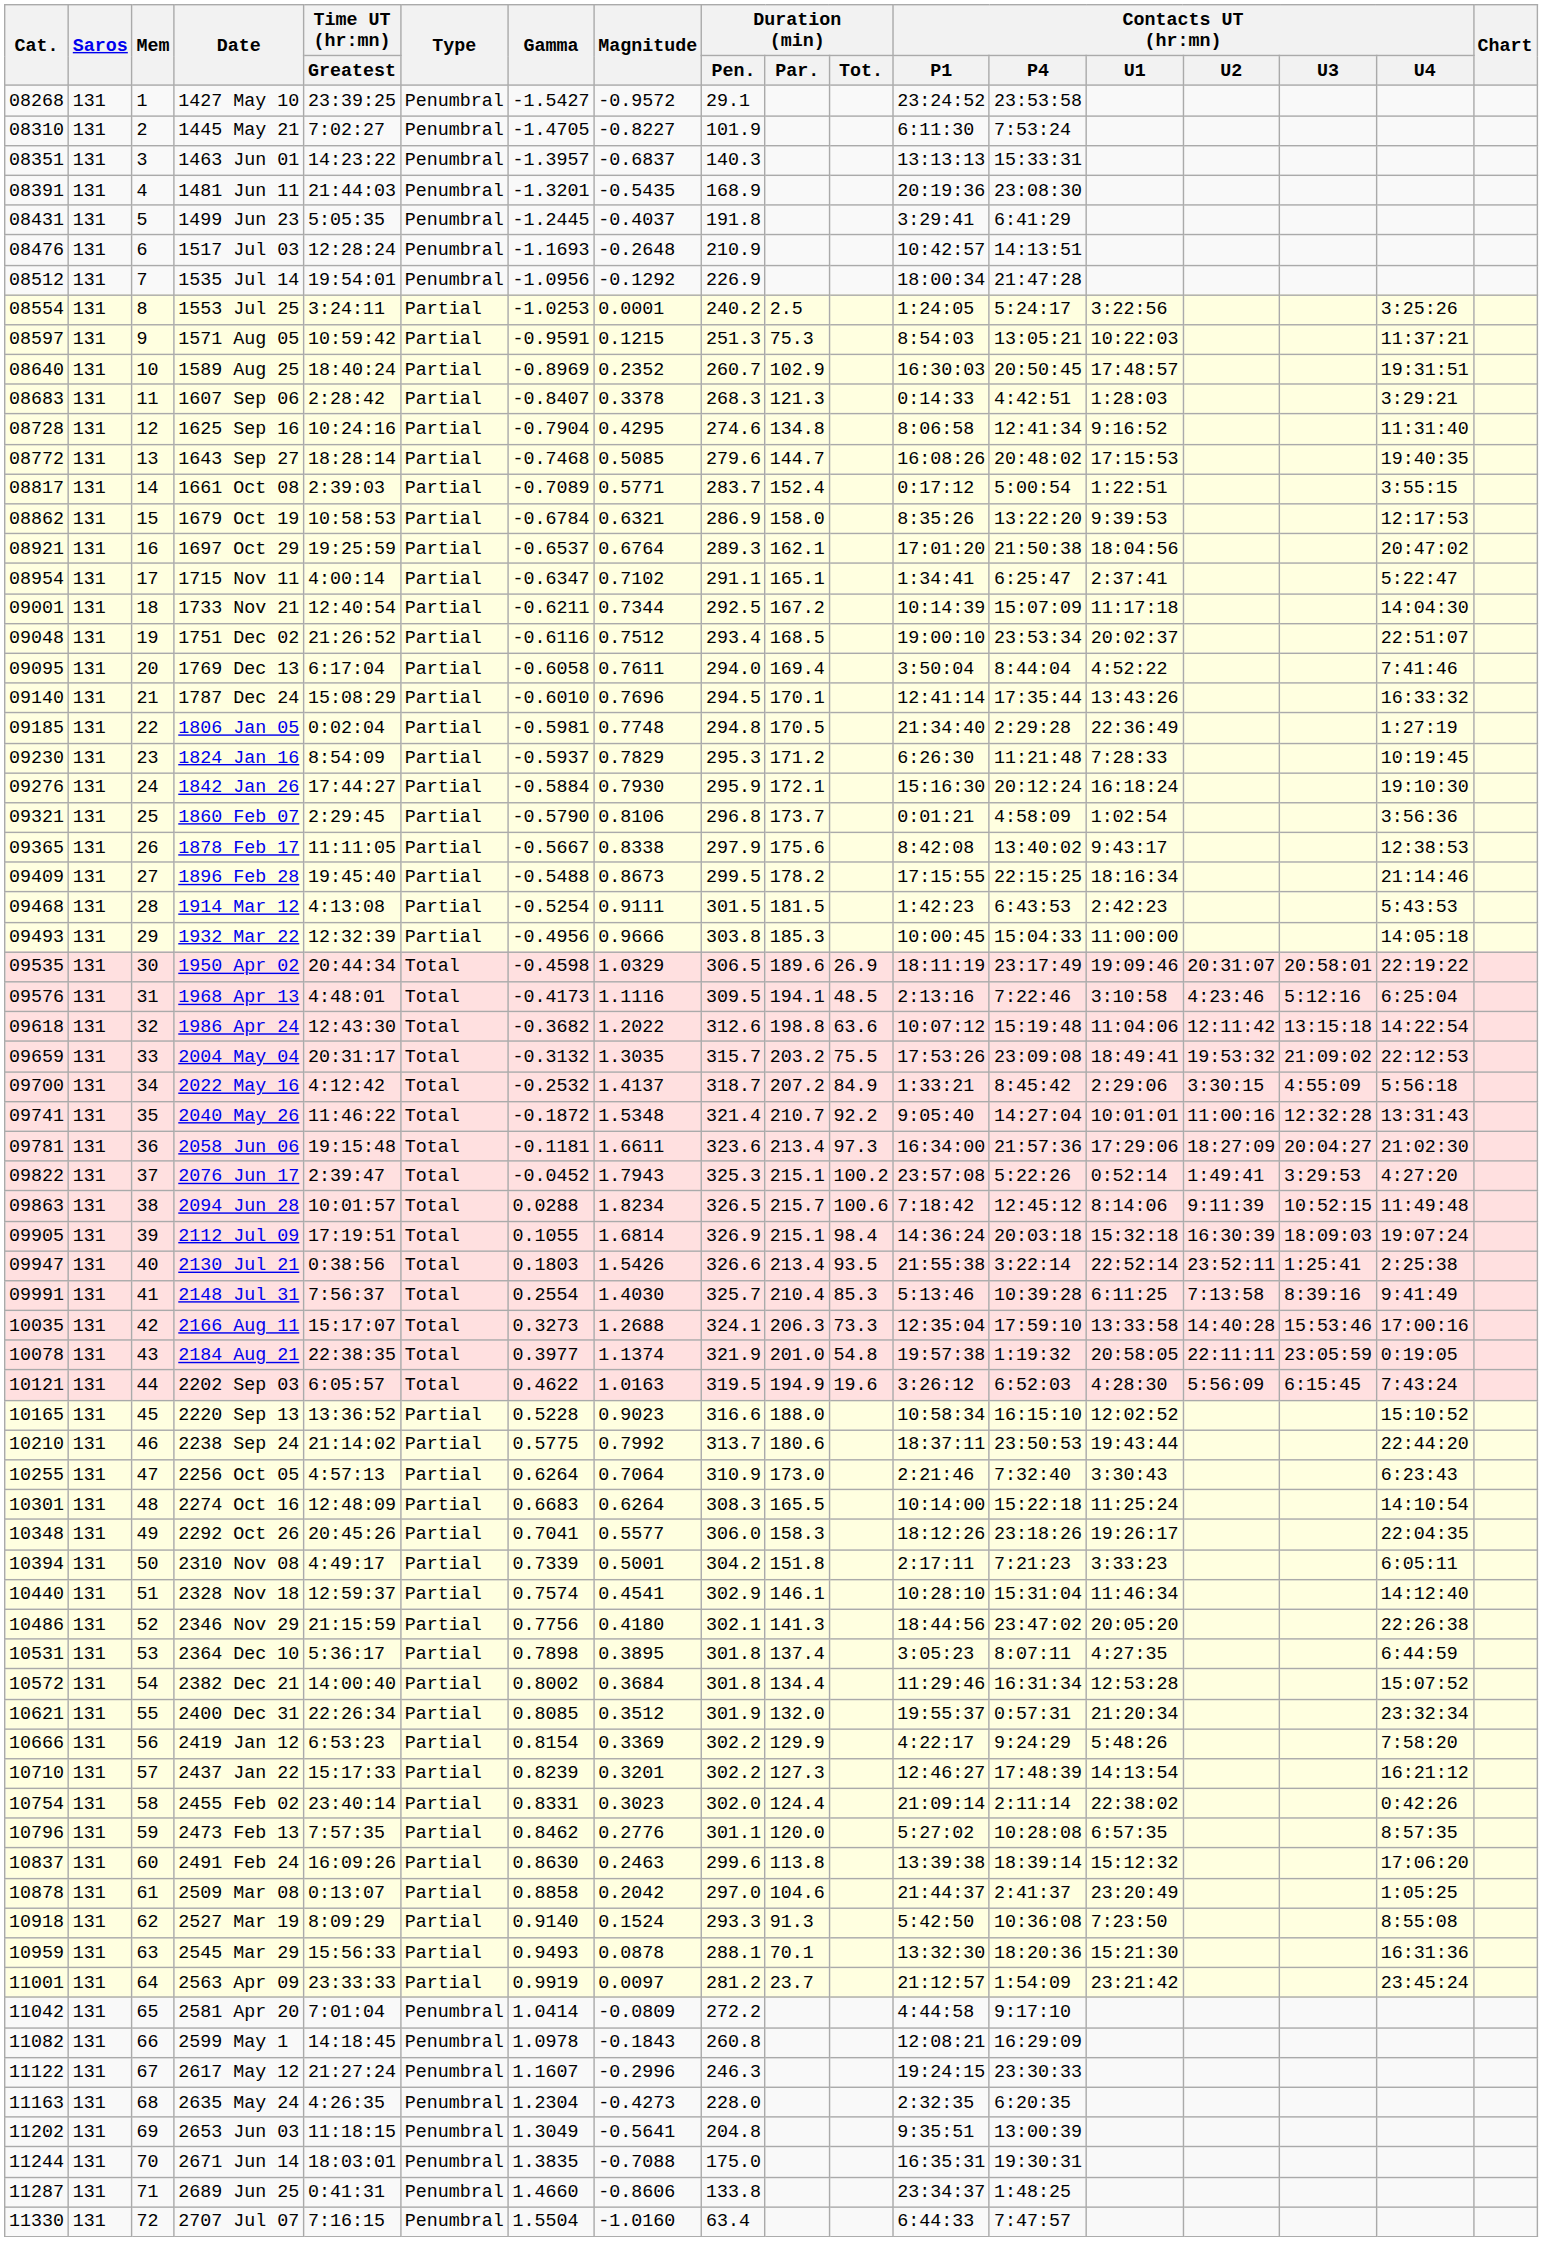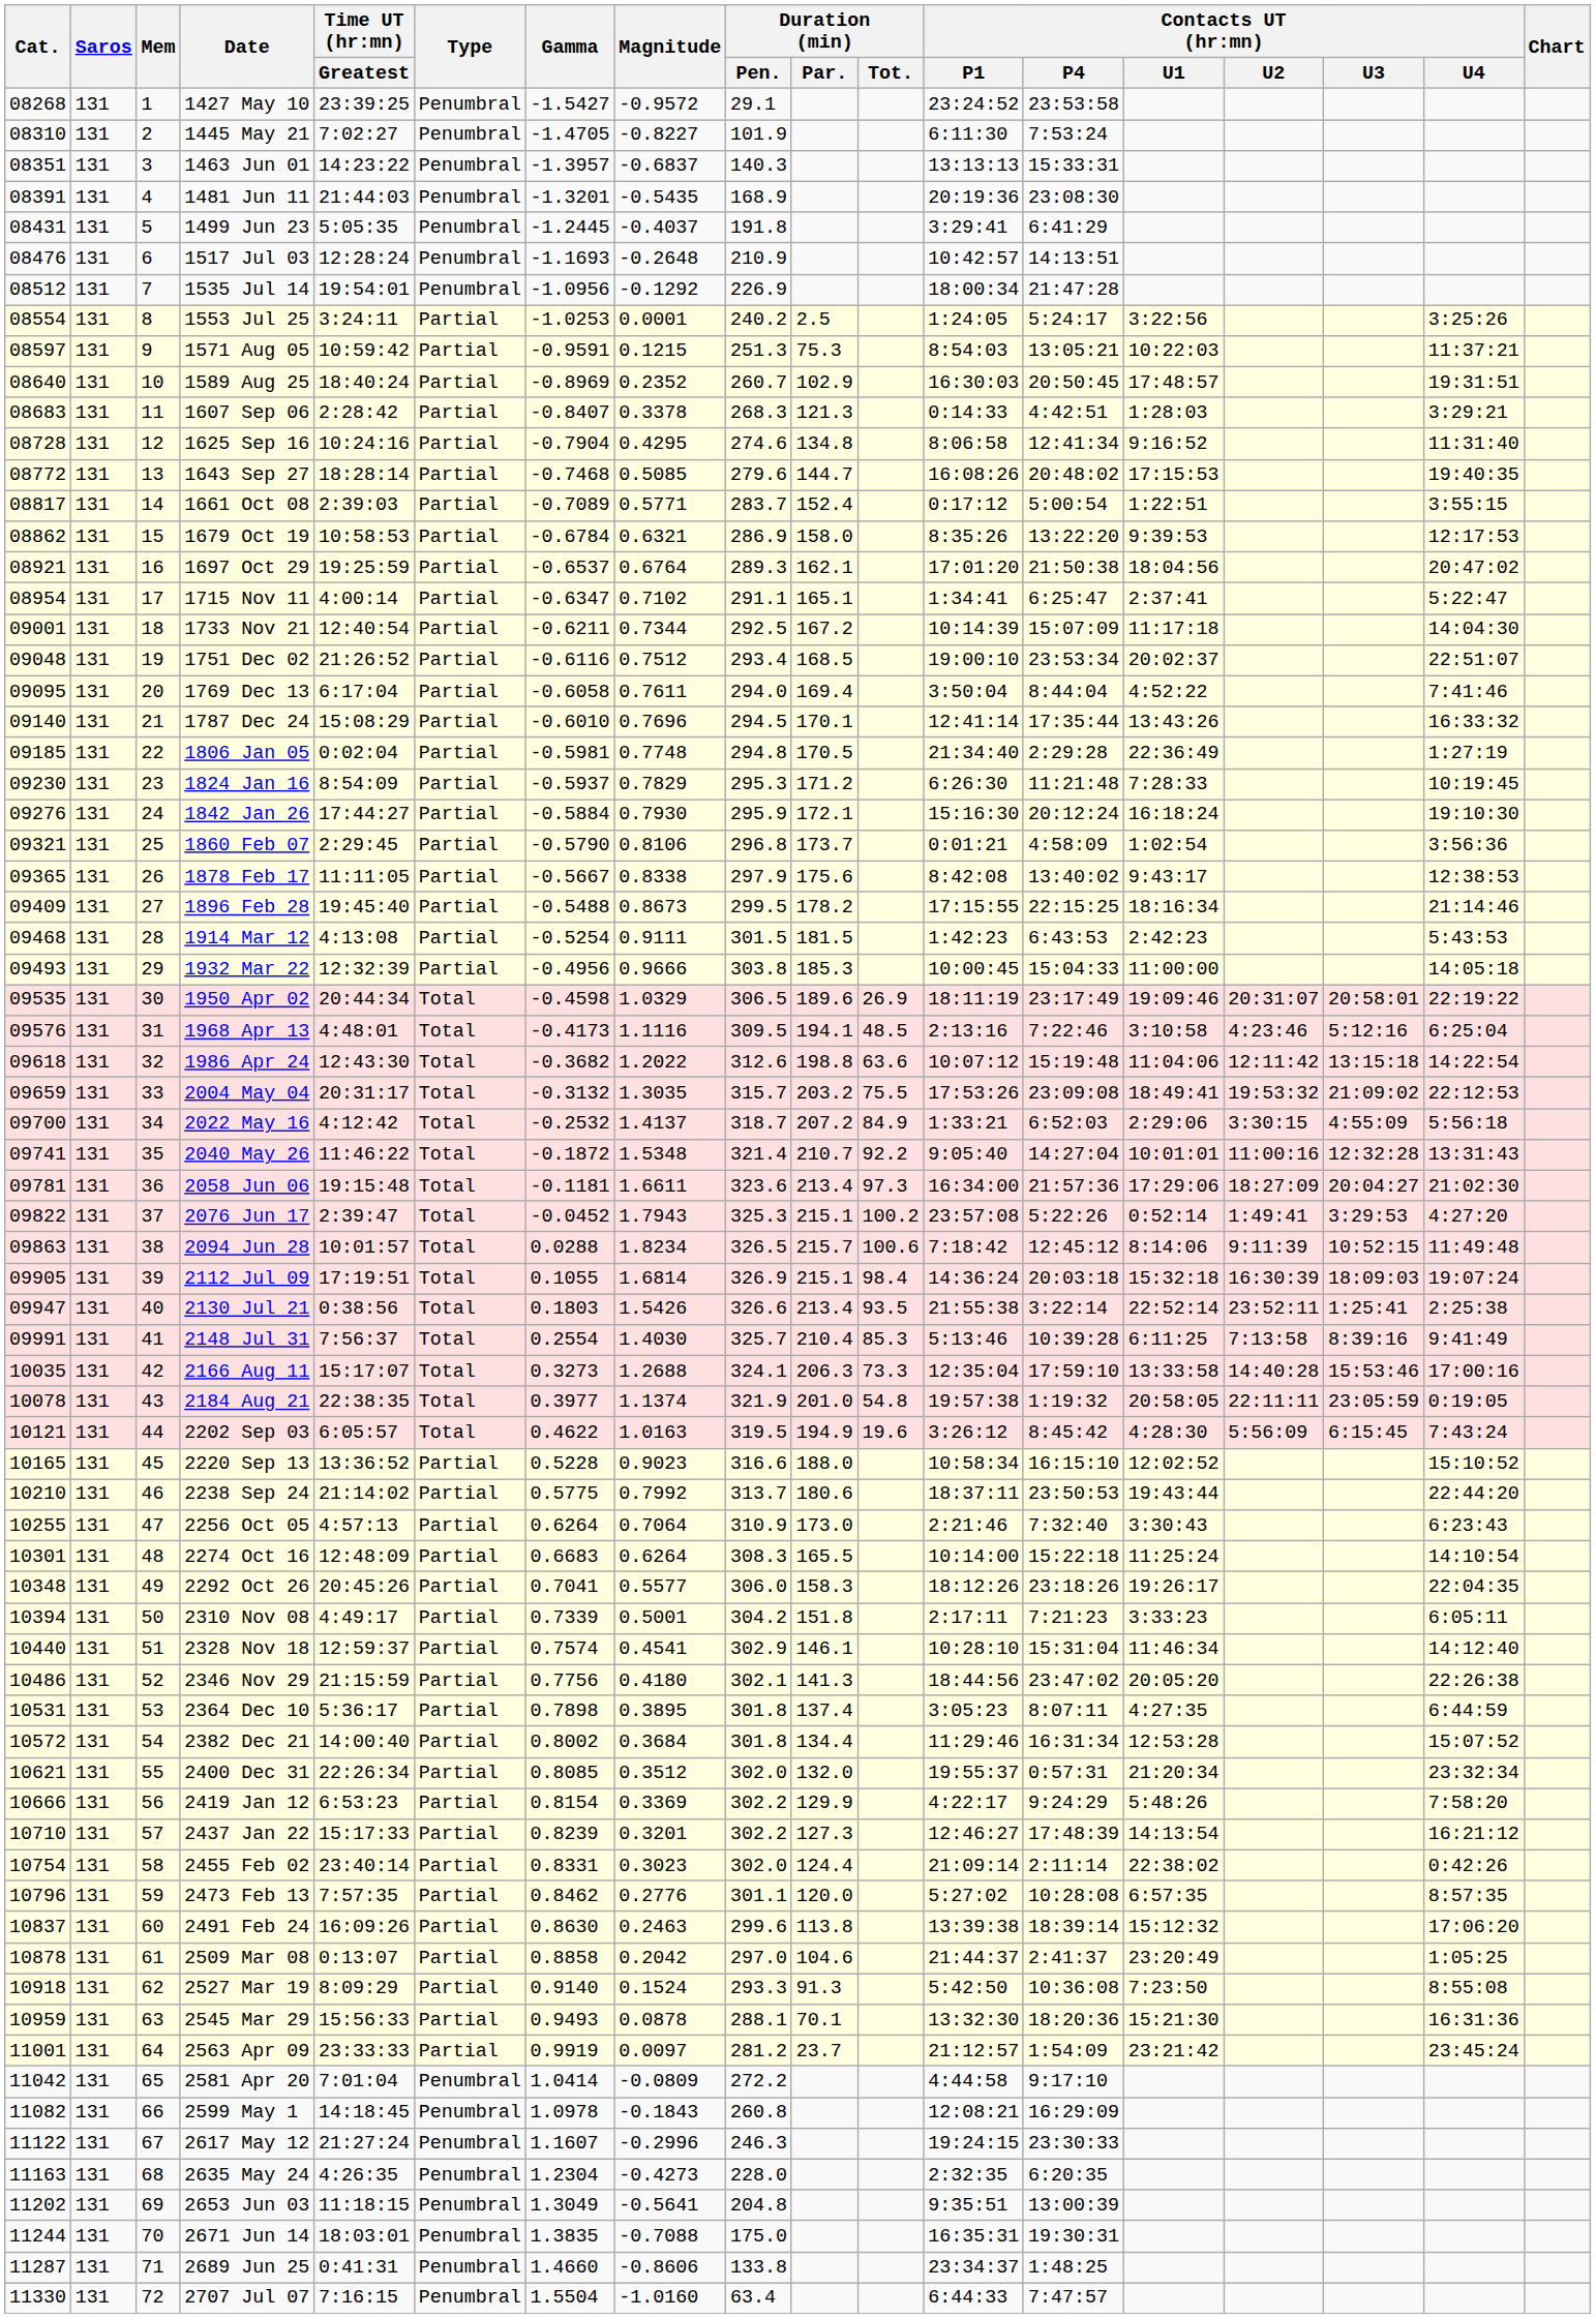2022 May 16 | Contacts UT (hr:mn) / P4: 8:45:42 -> 6:52:03
2202 Sep 03 | Contacts UT (hr:mn) / P4: 6:52:03 -> 8:45:42
2400 Dec 31 | Duration (min) / Pen.: 301.9 -> 302.0
